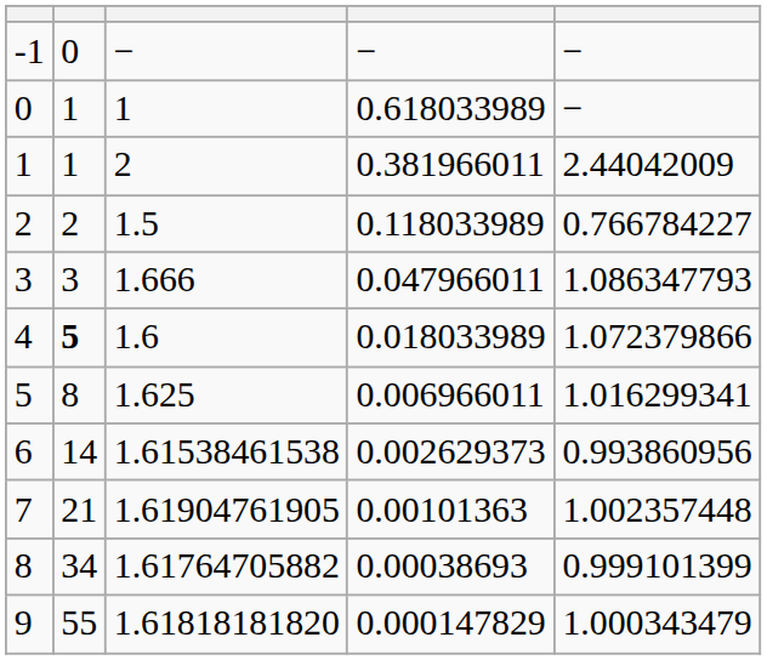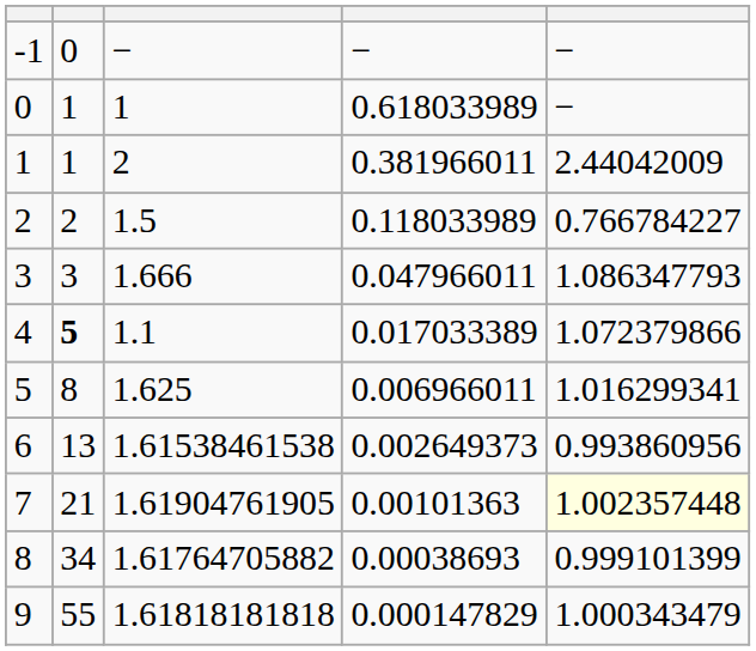4 | column 3: 1.6 -> 1.1
4 | column 4: 0.018033989 -> 0.017033389
6 | column 2: 14 -> 13
6 | column 4: 0.002629373 -> 0.002649373
7 | column 5: no background -> lightyellow background
9 | column 3: 1.61818181820 -> 1.61818181818
